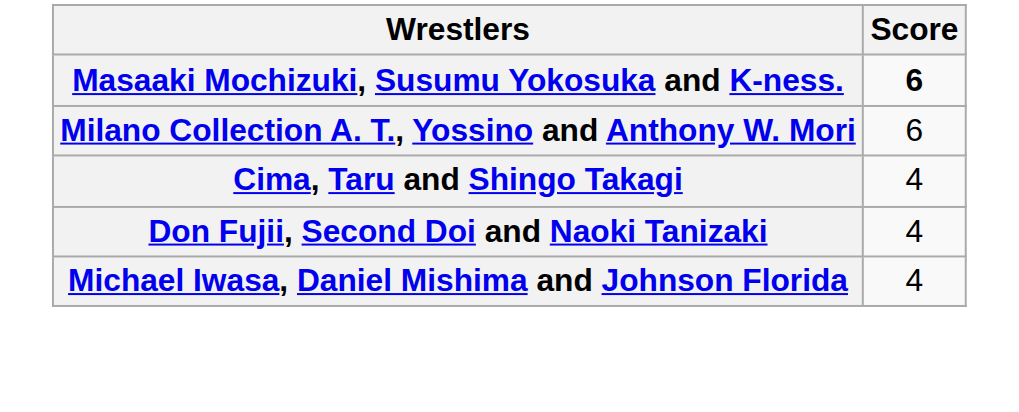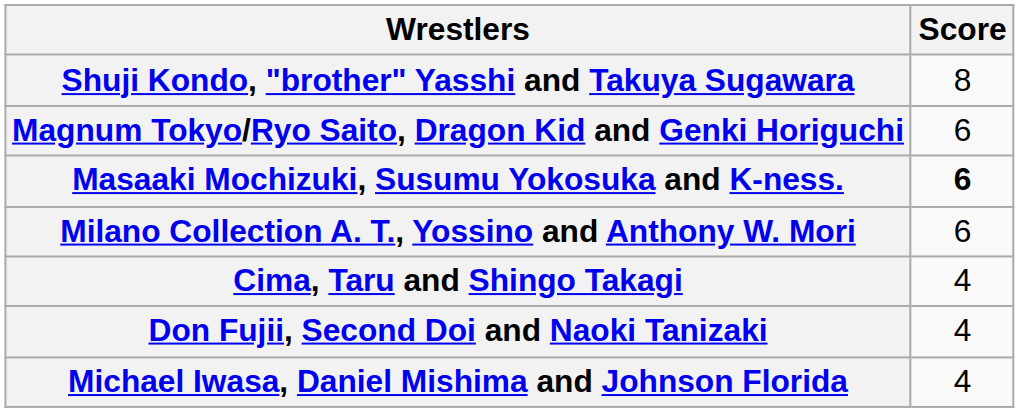+ row: Shuji Kondo, "brother" Yasshi and Takuya Sugawara | 8
+ row: Magnum Tokyo/Ryo Saito, Dragon Kid and Genki Horiguchi | 6
